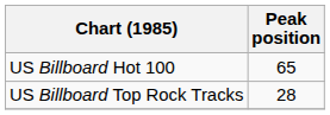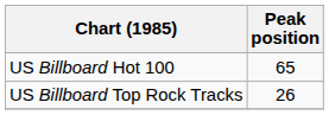US Billboard Top Rock Tracks | Peak position: 28 -> 26
